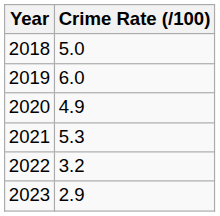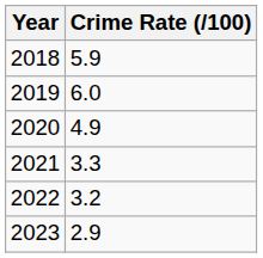2018 | Crime Rate (/100): 5.0 -> 5.9
2021 | Crime Rate (/100): 5.3 -> 3.3
